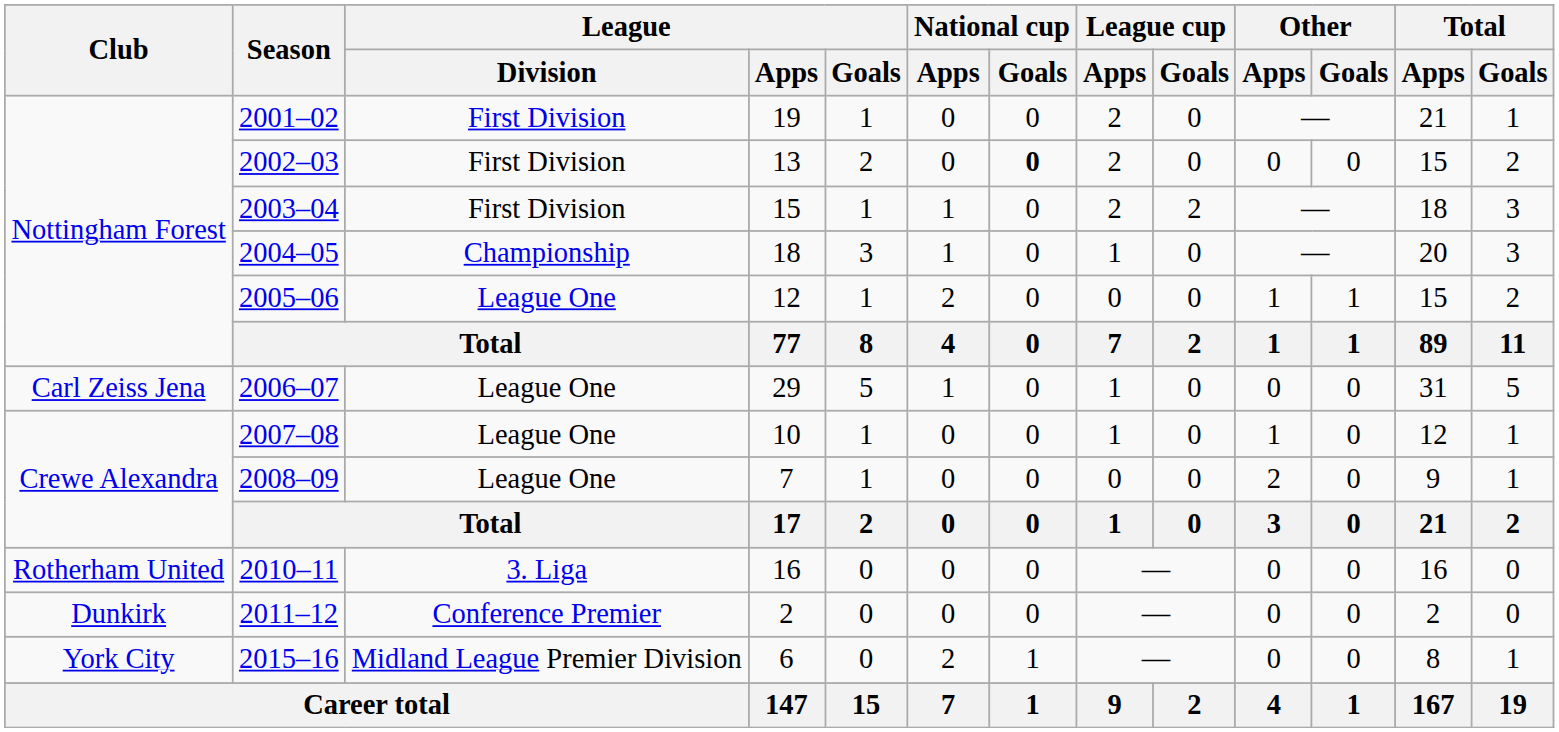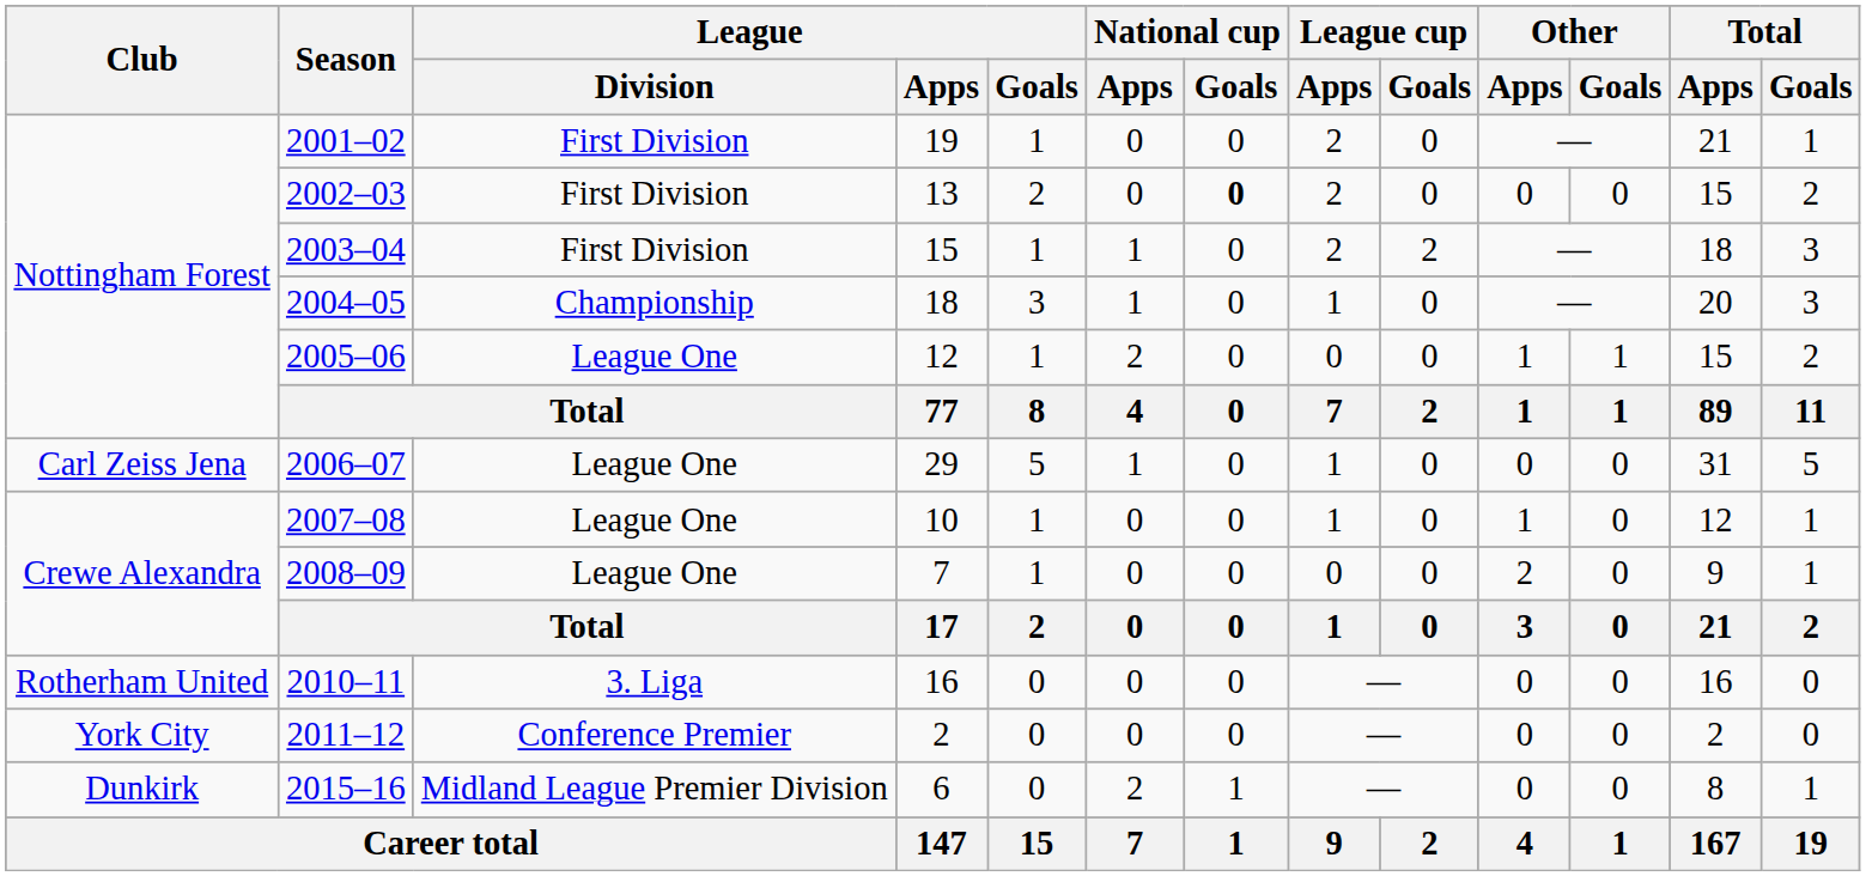2011–12 | Club: Dunkirk -> York City
2015–16 | Club: York City -> Dunkirk
